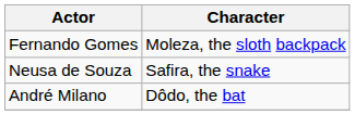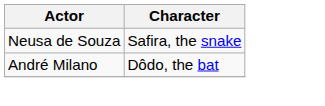- row: Fernando Gomes | Moleza, the sloth backpack
